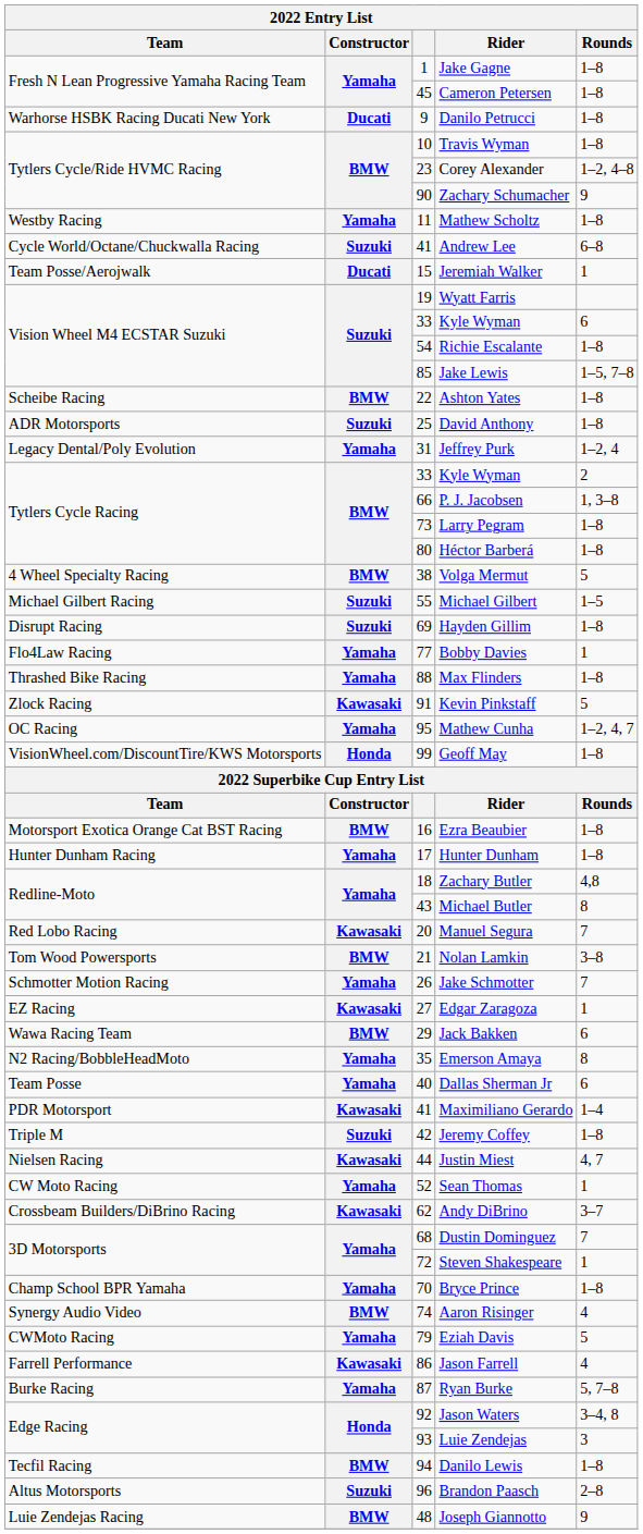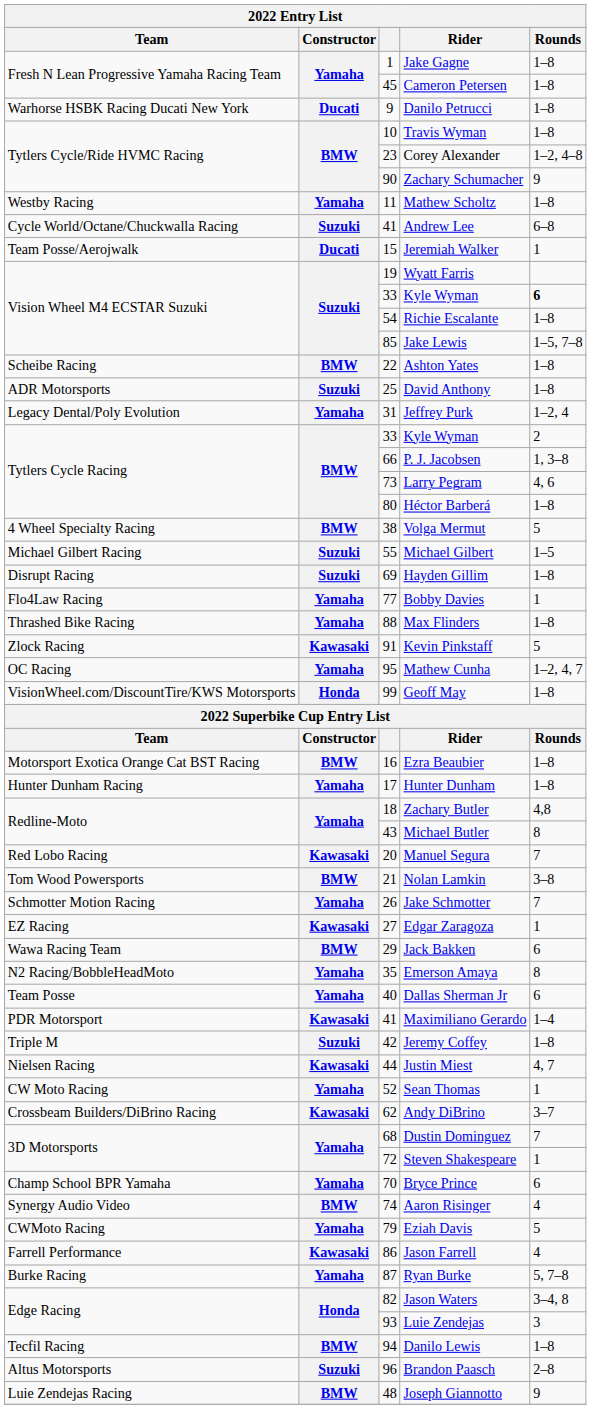Vision Wheel M4 ECSTAR Suzuki / Kyle Wyman | Rounds: normal -> bold
Larry Pegram | Rounds: 1–8 -> 4, 6
Bryce Prince | Rounds: 1–8 -> 6
Jason Waters | column 3: 92 -> 82
